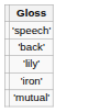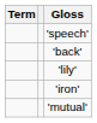+ column: Term
